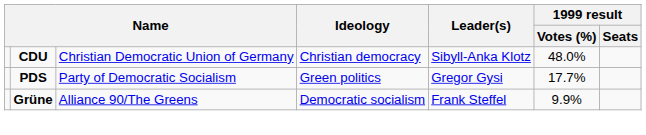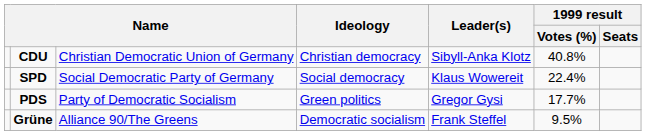CDU | 1999 result / Votes (%): 48.0% -> 40.8%
+ row: SPD | Social Democratic Party of Germany | Social democracy | Klaus Wowereit | 22.4%
Grüne | 1999 result / Votes (%): 9.9% -> 9.5%
